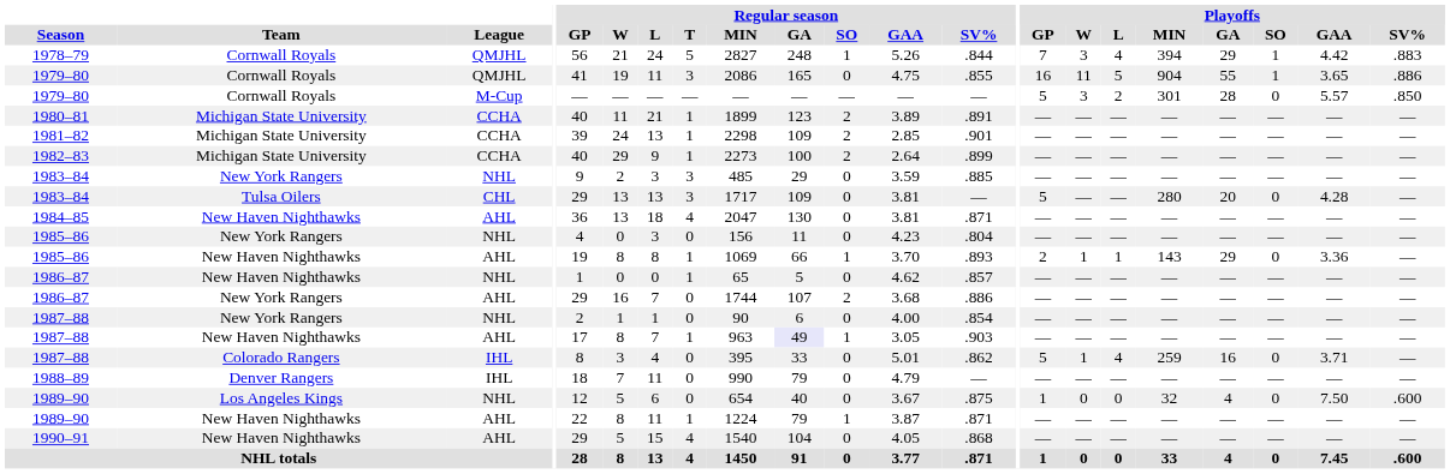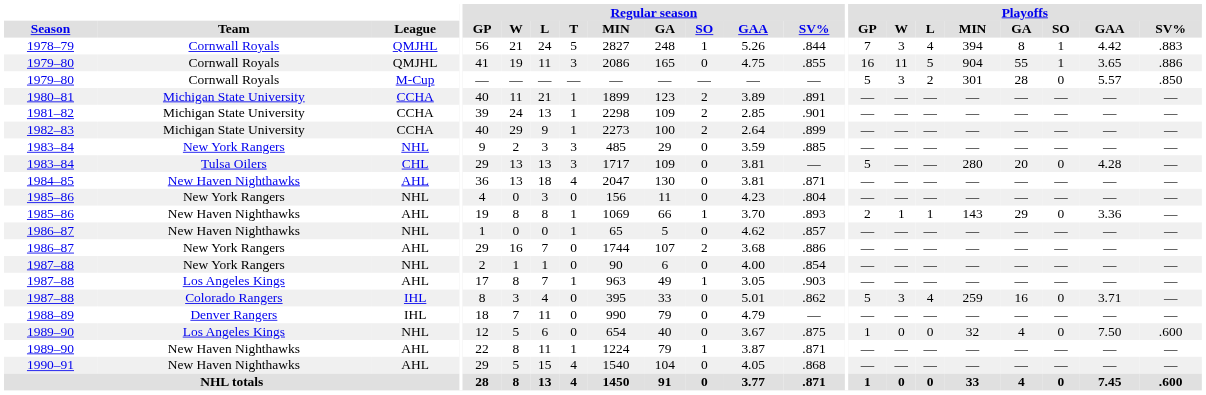1978–79 | Playoffs / GA: 29 -> 8
1987–88 / AHL | Team: New Haven Nighthawks -> Los Angeles Kings
1987–88 / AHL | Regular season / GA: lavender background -> no background
1987–88 / IHL | Playoffs / W: 1 -> 3
